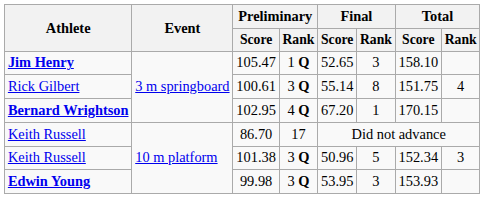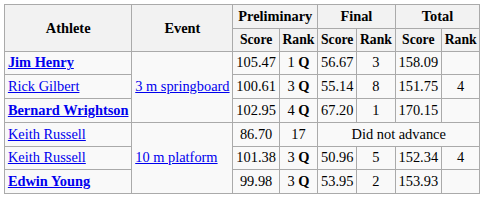105.47 | Final / Score: 52.65 -> 56.67
105.47 | Total / Score: 158.10 -> 158.09
101.38 | Total / Rank: 3 -> 4
99.98 | Final / Rank: 3 -> 2
